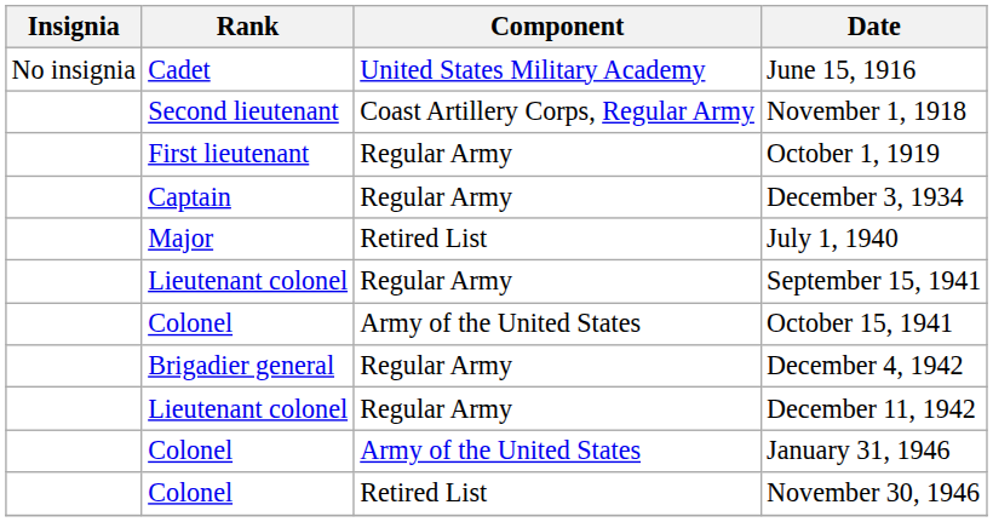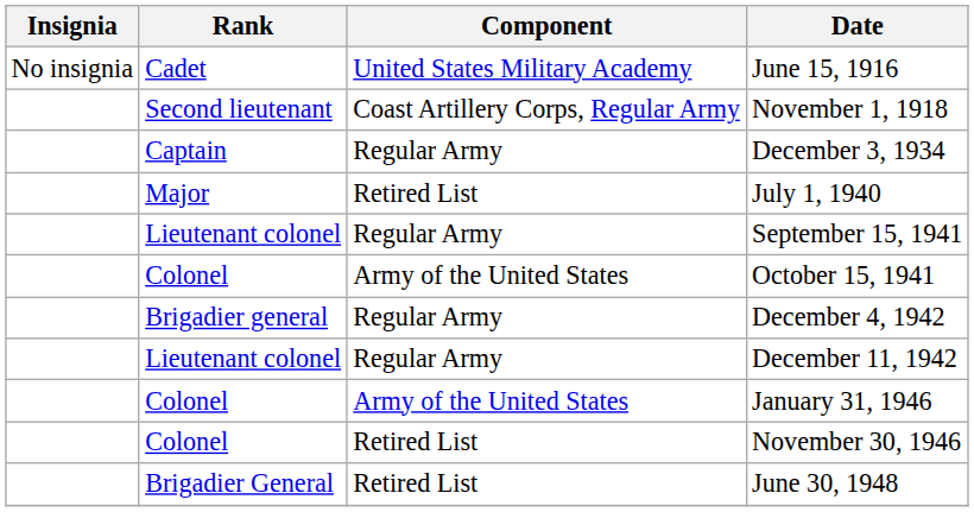- row: First lieutenant | Regular Army | October 1, 1919
+ row: Brigadier General | Retired List | June 30, 1948
